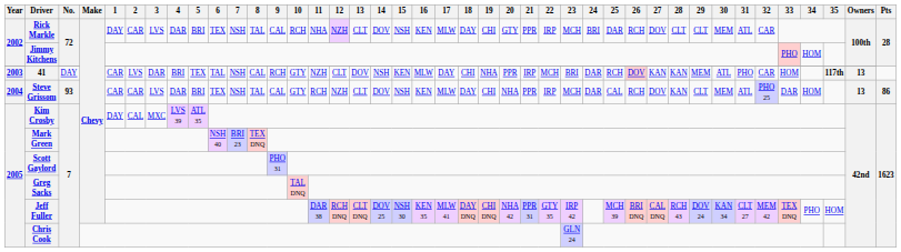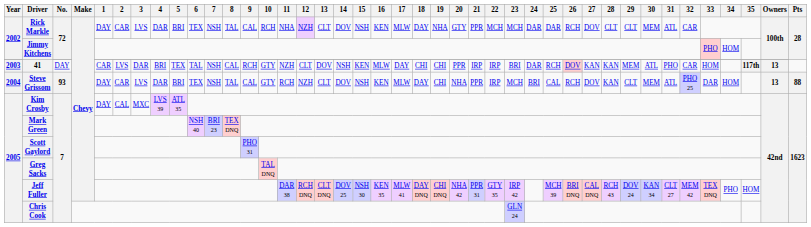Rick Markle | 19: CHI -> NHA
Rick Markle | 22: IRP -> MCH
Rick Markle | 24: BRI -> DAR
41 | 19: NHA -> CHI
41 | 22: MCH -> IRP
Steve Grissom | 1: CAR -> DAY
Steve Grissom | 24: DAR -> BRI
Steve Grissom | Pts: 86 -> 88
